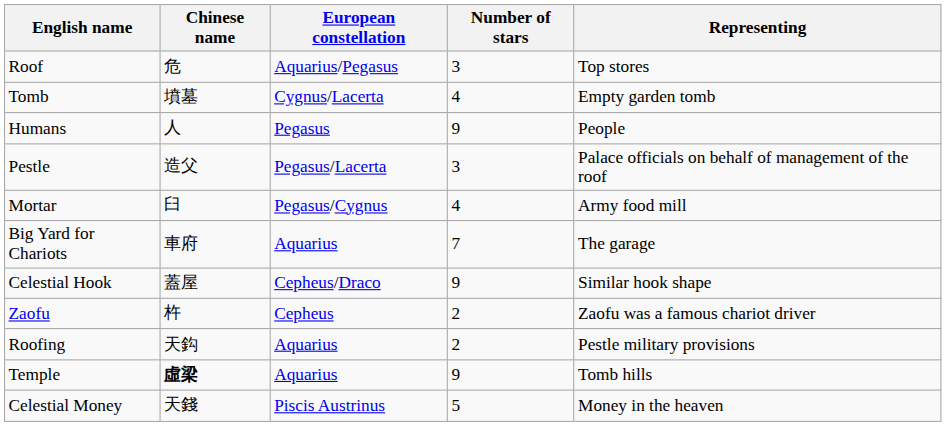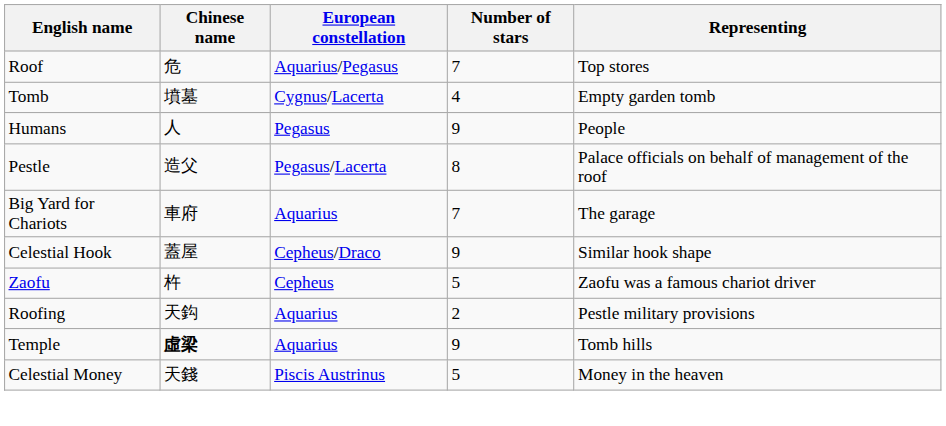Roof | Number of stars: 3 -> 7
Pestle | Number of stars: 3 -> 8
- row: Mortar | 臼 | Pegasus/Cygnus | 4 | Army food mill
Zaofu | Number of stars: 2 -> 5
